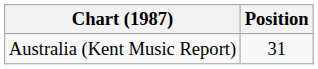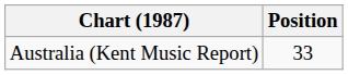Australia (Kent Music Report) | Position: 31 -> 33
